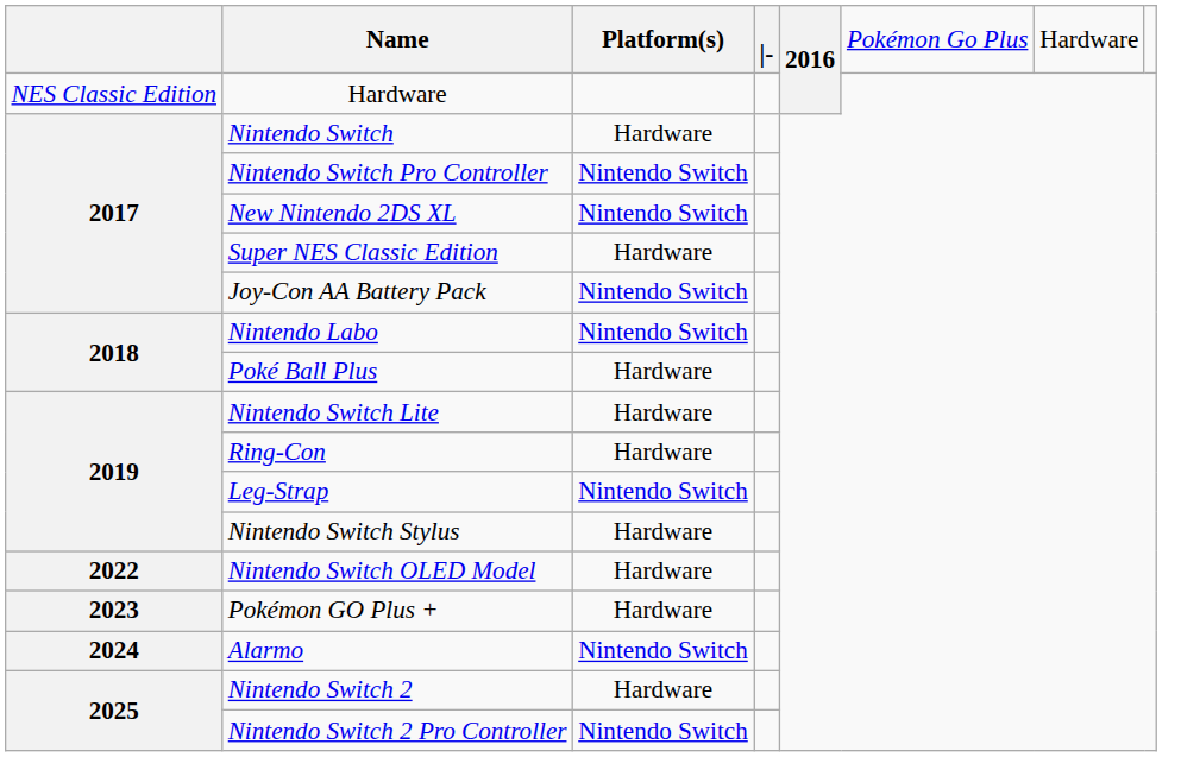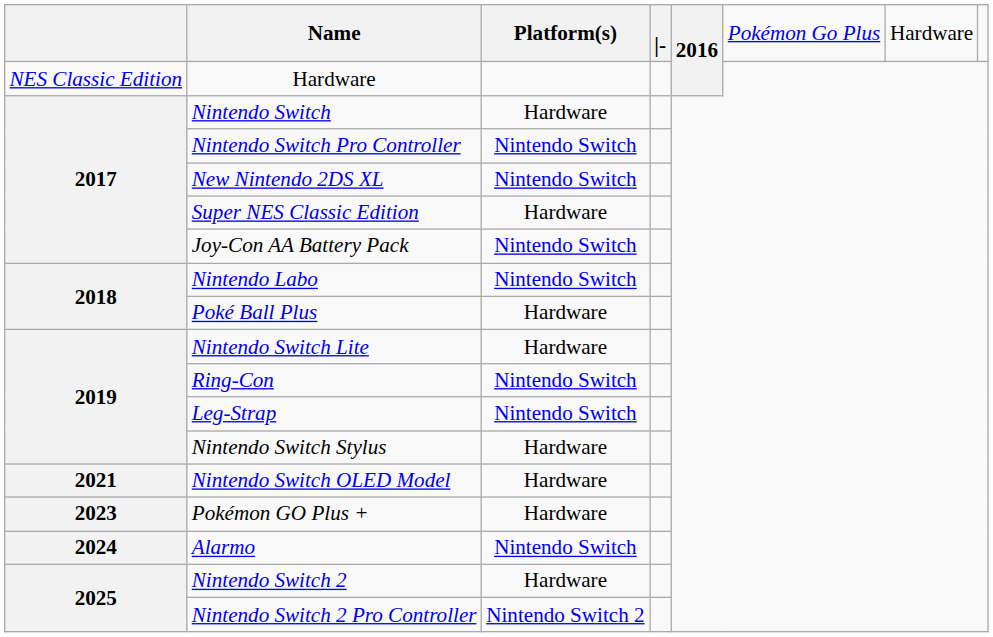Ring-Con | column 3: Hardware -> Nintendo Switch
Nintendo Switch OLED Model | column 1: 2022 -> 2021
Nintendo Switch 2 Pro Controller | column 3: Nintendo Switch -> Nintendo Switch 2
